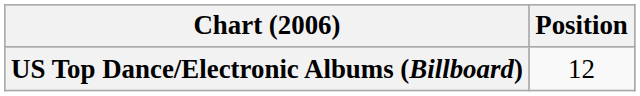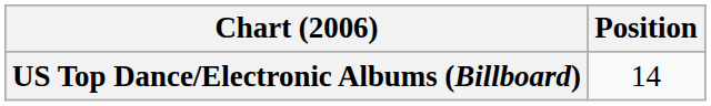US Top Dance/Electronic Albums (Billboard) | Position: 12 -> 14
